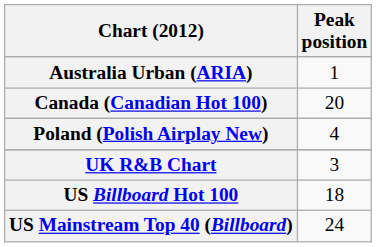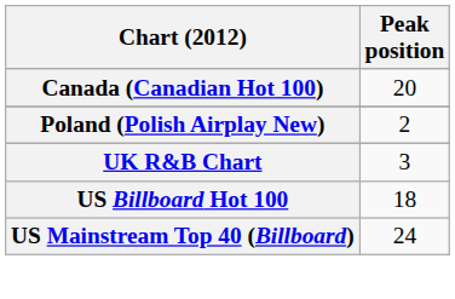- row: Australia Urban (ARIA) | 1
Poland (Polish Airplay New) | Peak position: 4 -> 2
